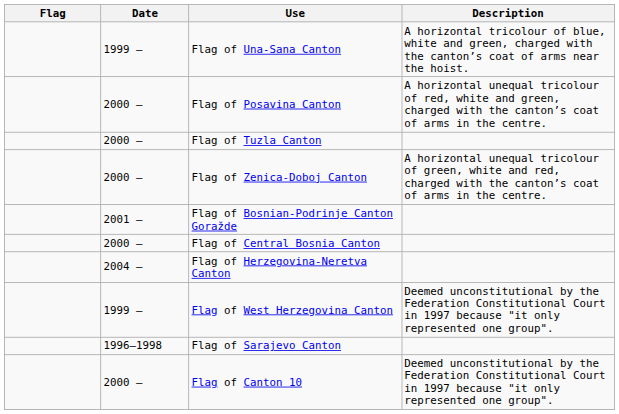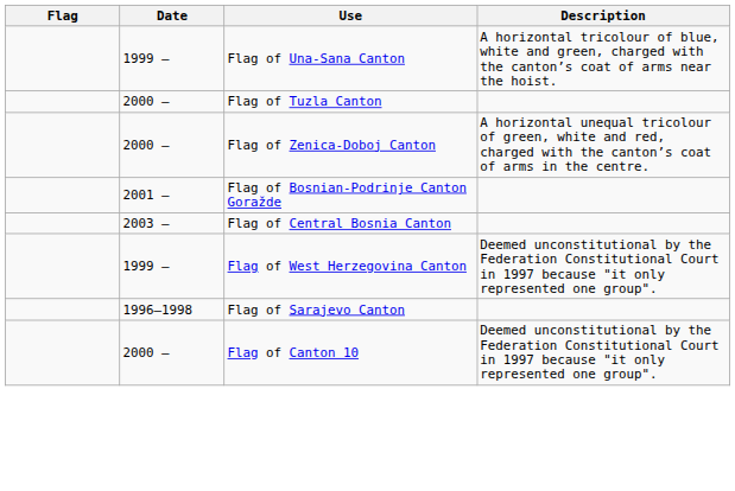- row: 2000 – | Flag of Posavina Canton | A horizontal unequal tricolour of red, white and green, charged with the canton’s coat of arms in the centre.
Flag of Central Bosnia Canton | Date: 2000 – -> 2003 –
- row: 2004 – | Flag of Herzegovina-Neretva Canton
